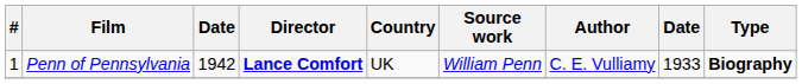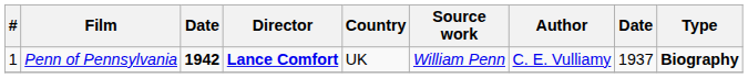Penn of Pennsylvania | column 3: normal -> bold
Penn of Pennsylvania | column 8: 1933 -> 1937
